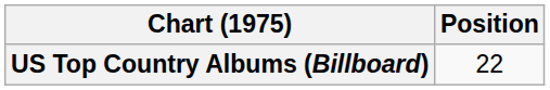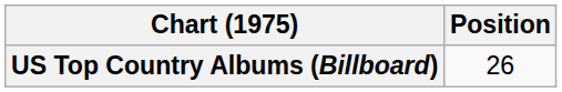US Top Country Albums (Billboard) | Position: 22 -> 26
